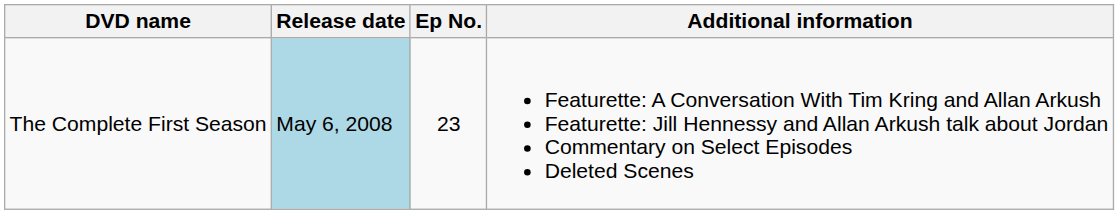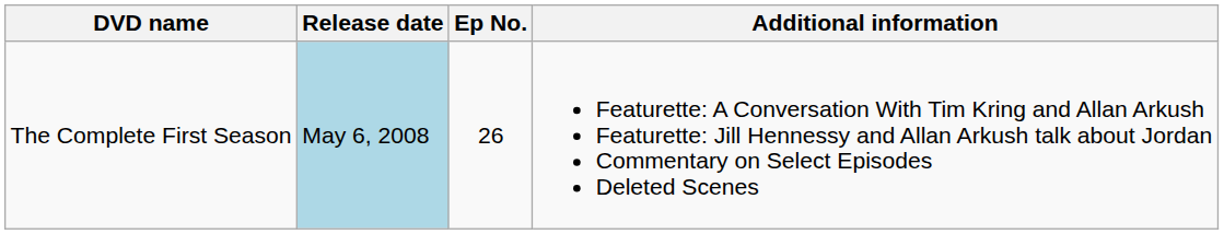The Complete First Season | Ep No.: 23 -> 26
